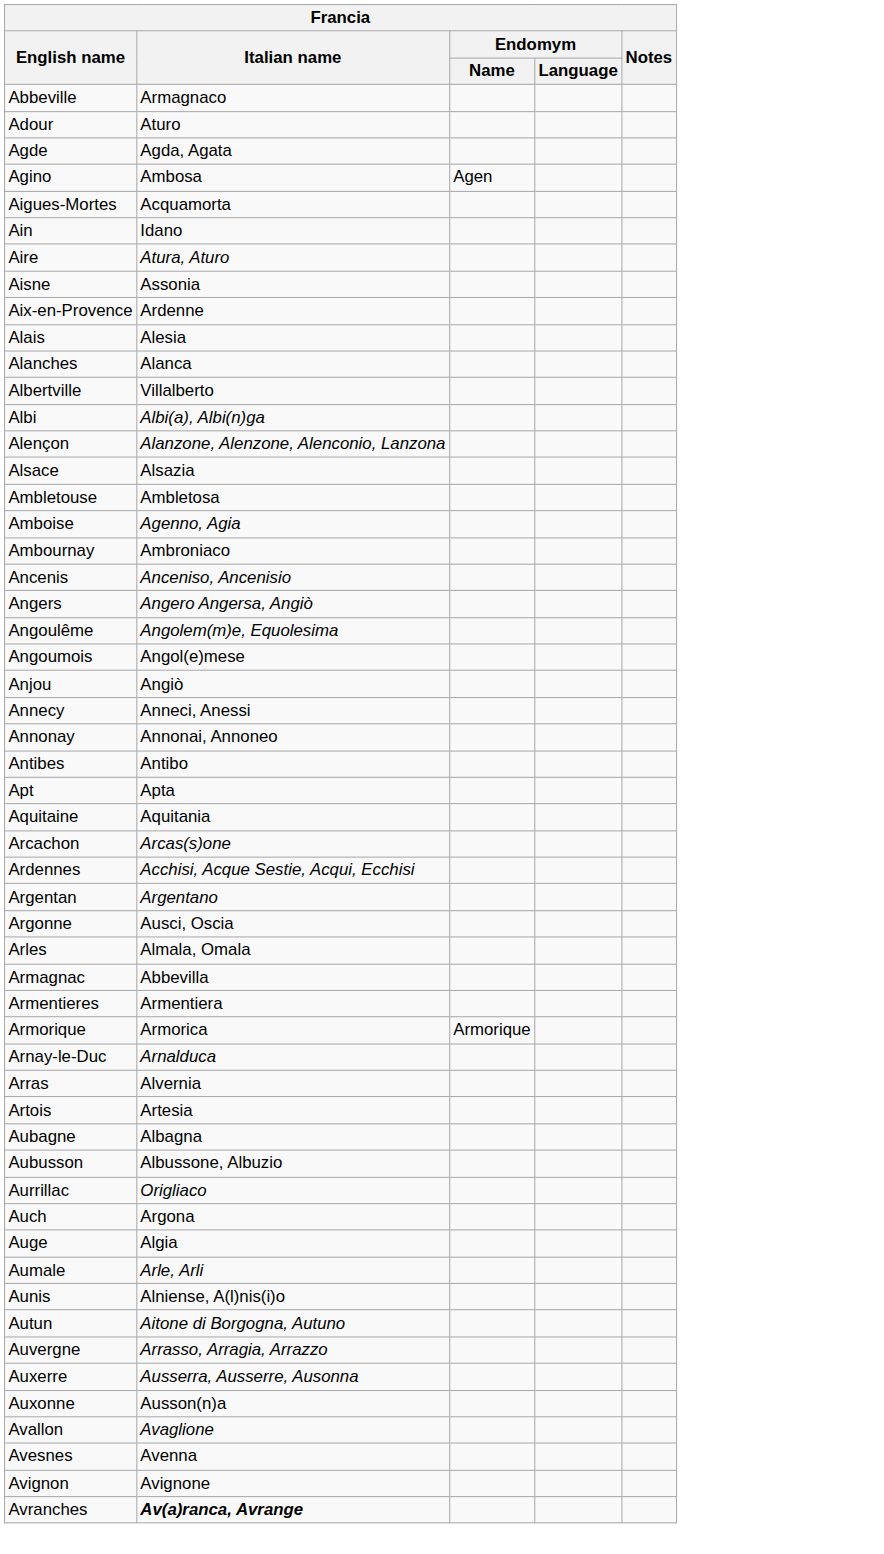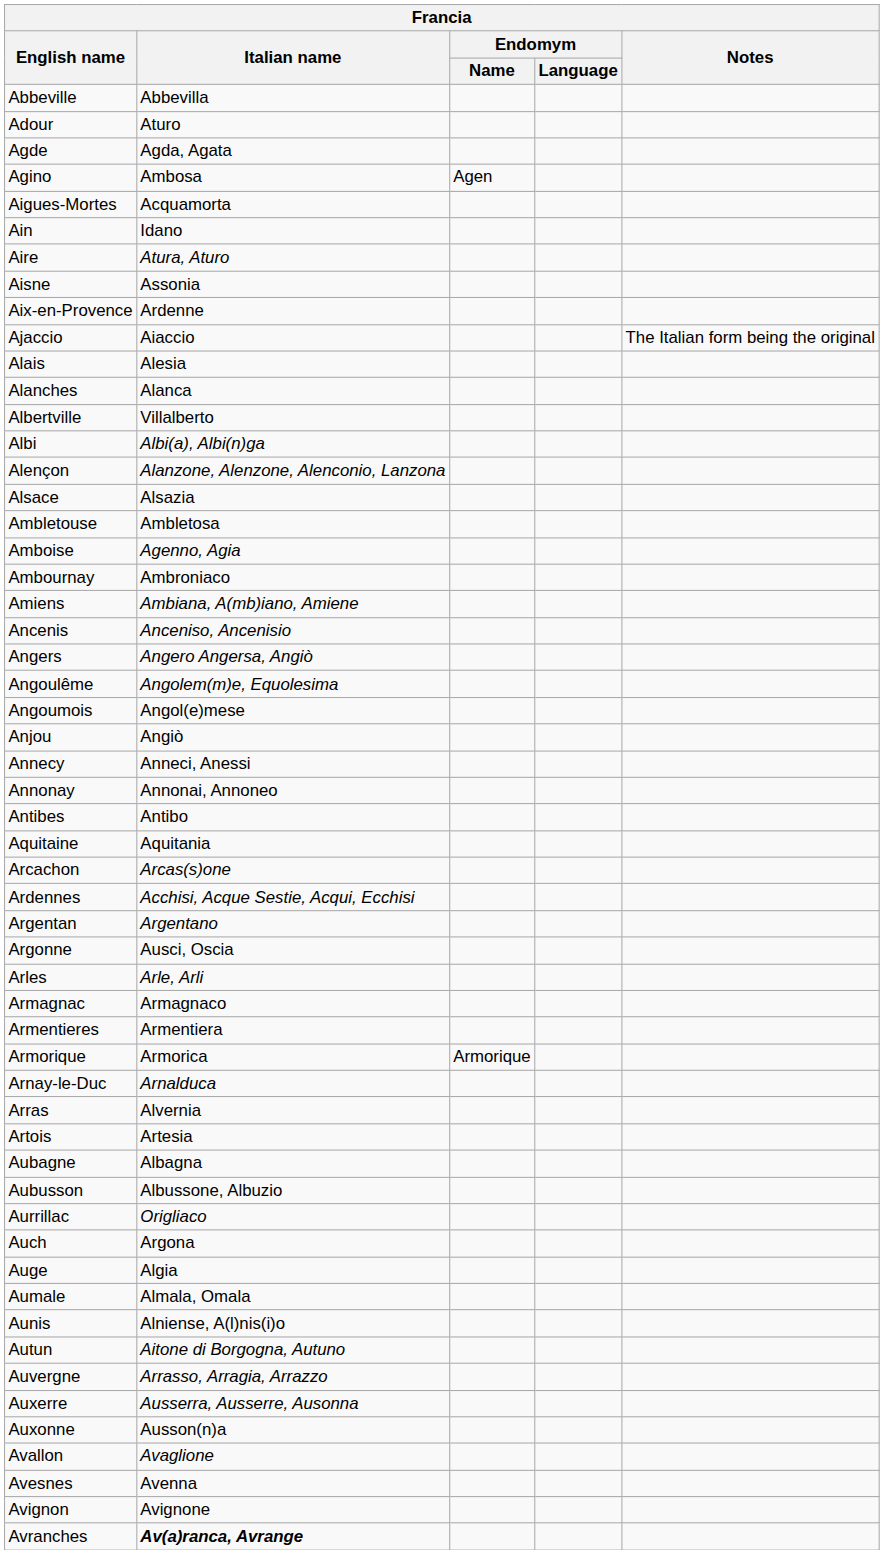Abbeville | Italian name: Armagnaco -> Abbevilla
+ row: Ajaccio | Aiaccio | The Italian form being the original
+ row: Amiens | Ambiana, A(mb)iano, Amiene
- row: Apt | Apta
Arles | Italian name: Almala, Omala -> Arle, Arli
Armagnac | Italian name: Abbevilla -> Armagnaco
Aumale | Italian name: Arle, Arli -> Almala, Omala
